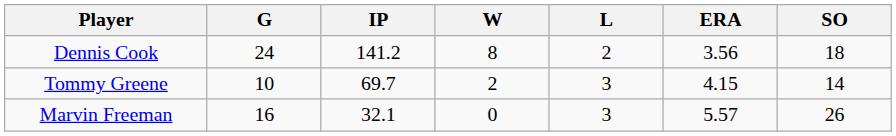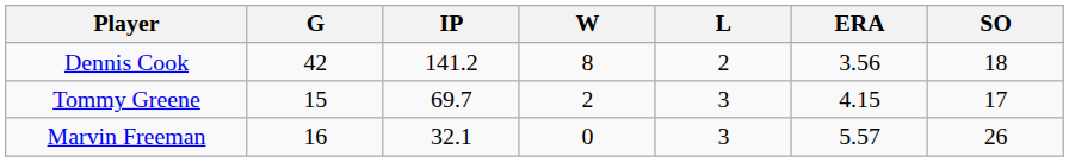Dennis Cook | G: 24 -> 42
Tommy Greene | G: 10 -> 15
Tommy Greene | SO: 14 -> 17
